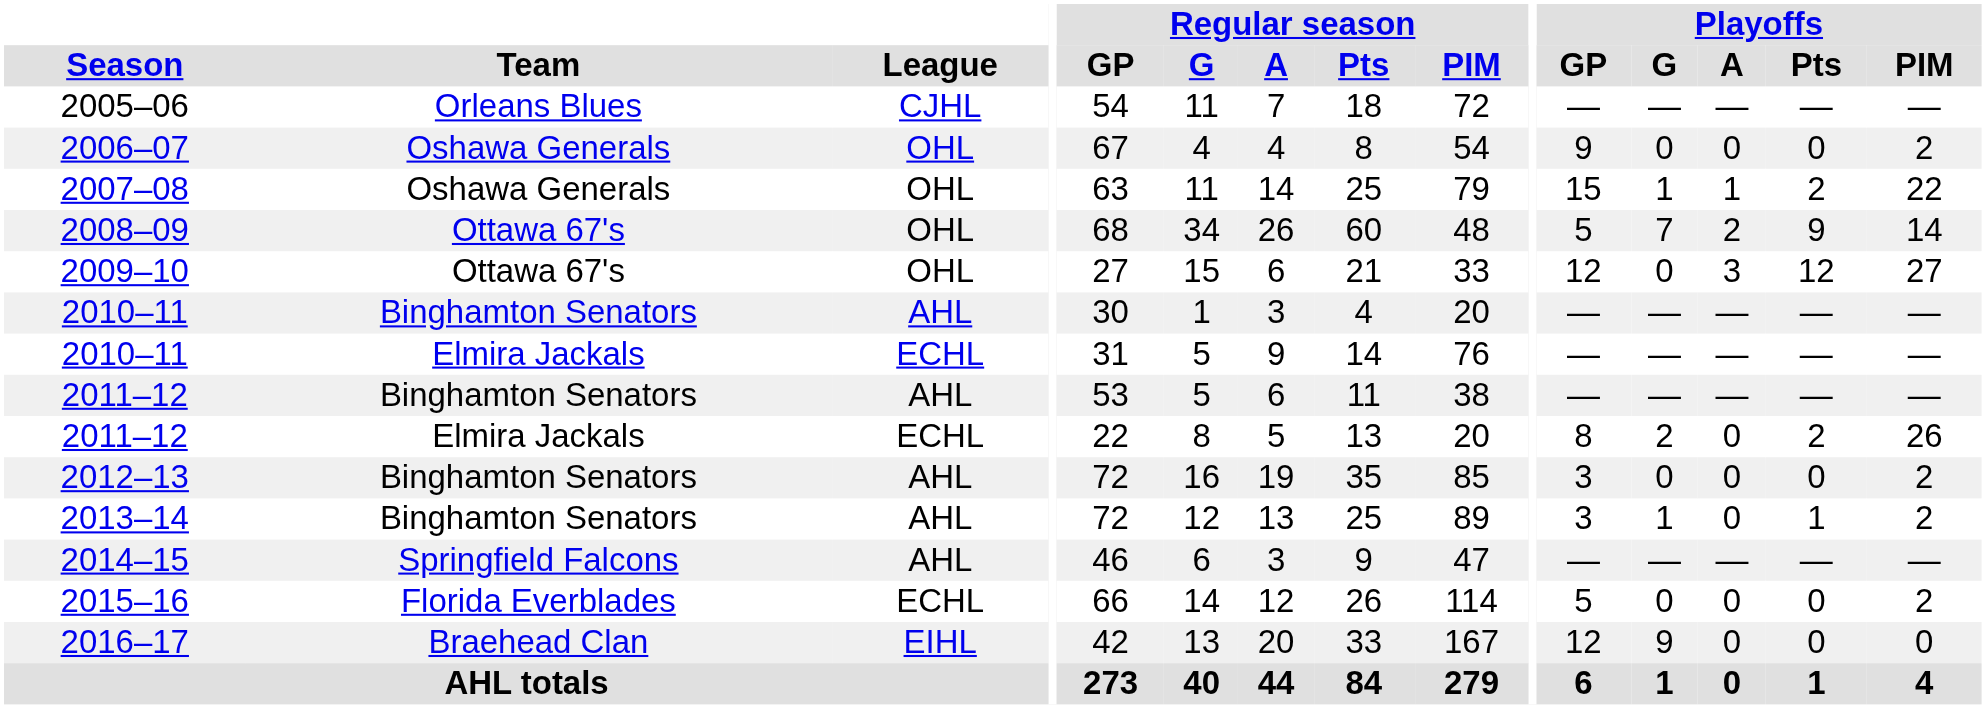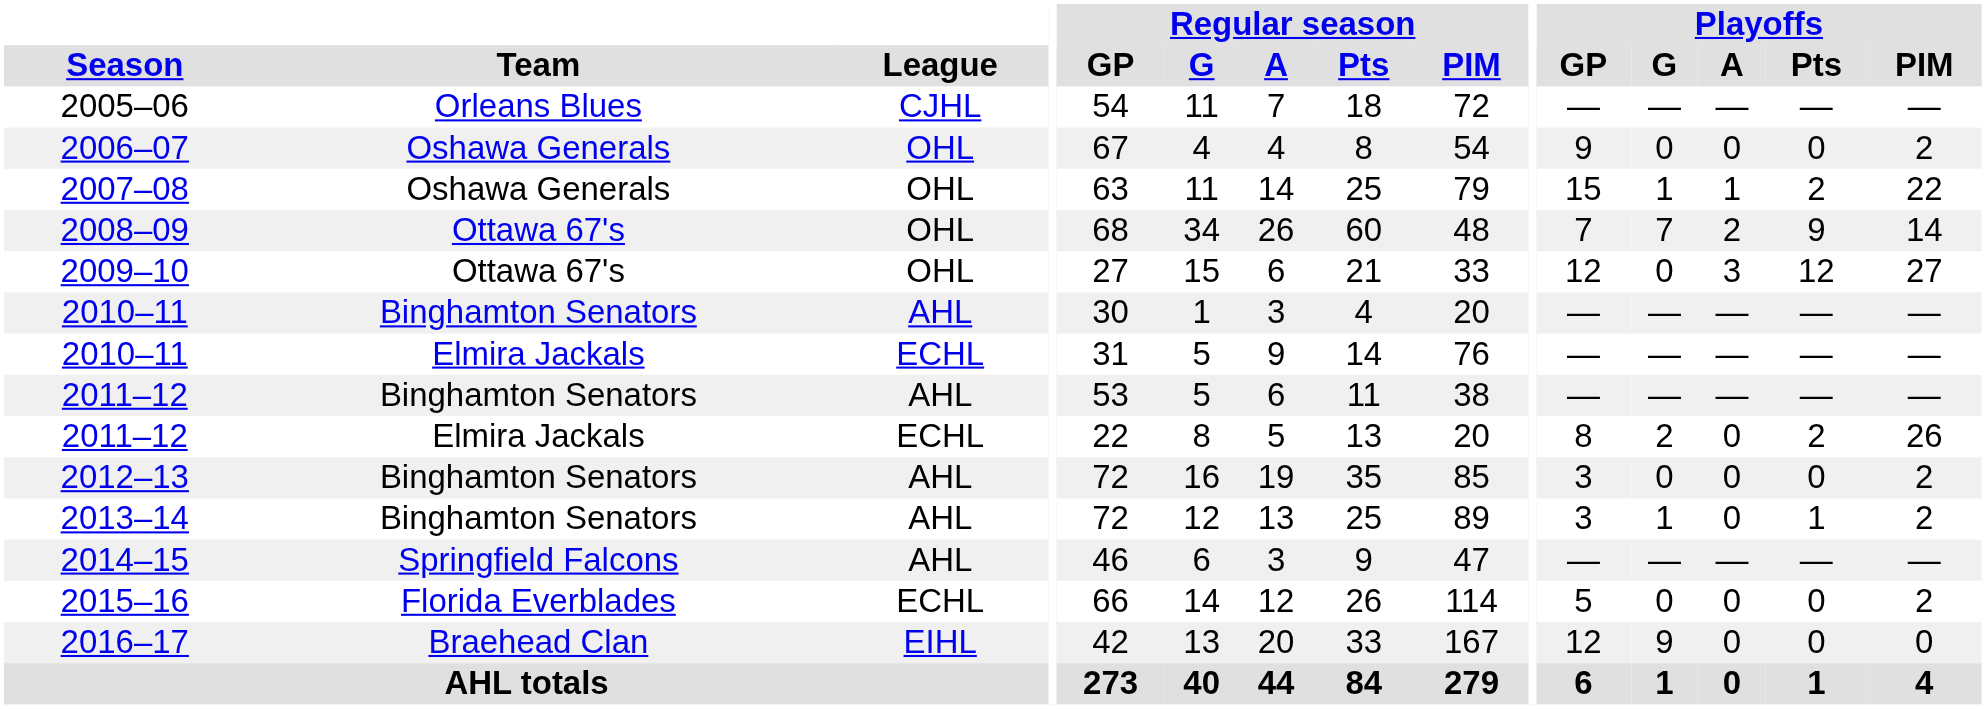2008–09 | Playoffs / GP: 5 -> 7
